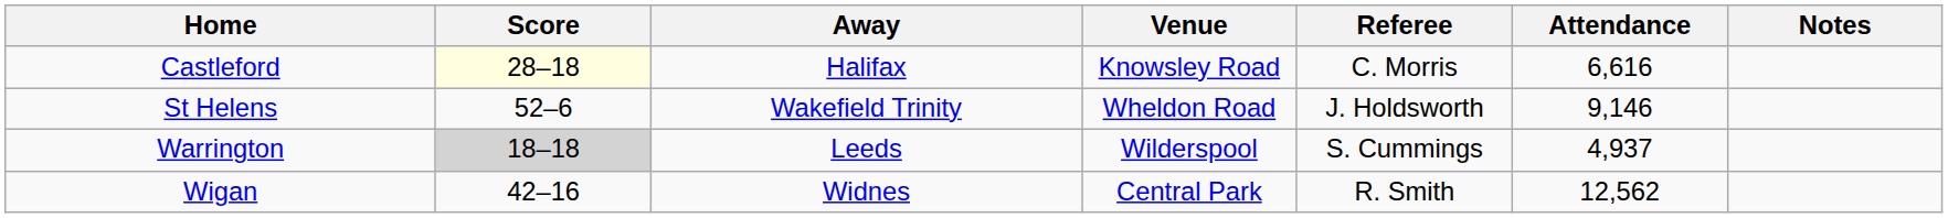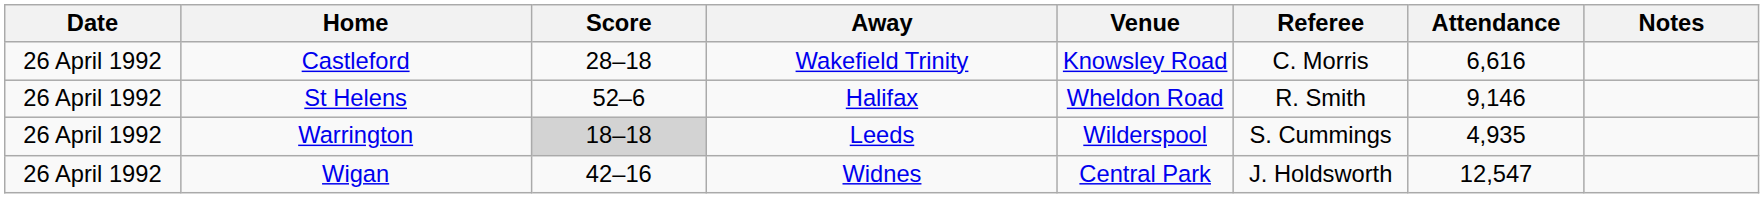+ column: Date | 26 April 1992 | 26 April 1992 | 26 April 1992 | 26 April 1992
Castleford | Score: lightyellow background -> no background
Castleford | Away: Halifax -> Wakefield Trinity
St Helens | Away: Wakefield Trinity -> Halifax
St Helens | Referee: J. Holdsworth -> R. Smith
Warrington | Attendance: 4,937 -> 4,935
Wigan | Referee: R. Smith -> J. Holdsworth
Wigan | Attendance: 12,562 -> 12,547
